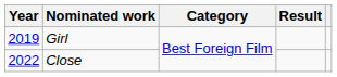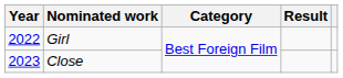Girl | Year: 2019 -> 2022
Close | Year: 2022 -> 2023
